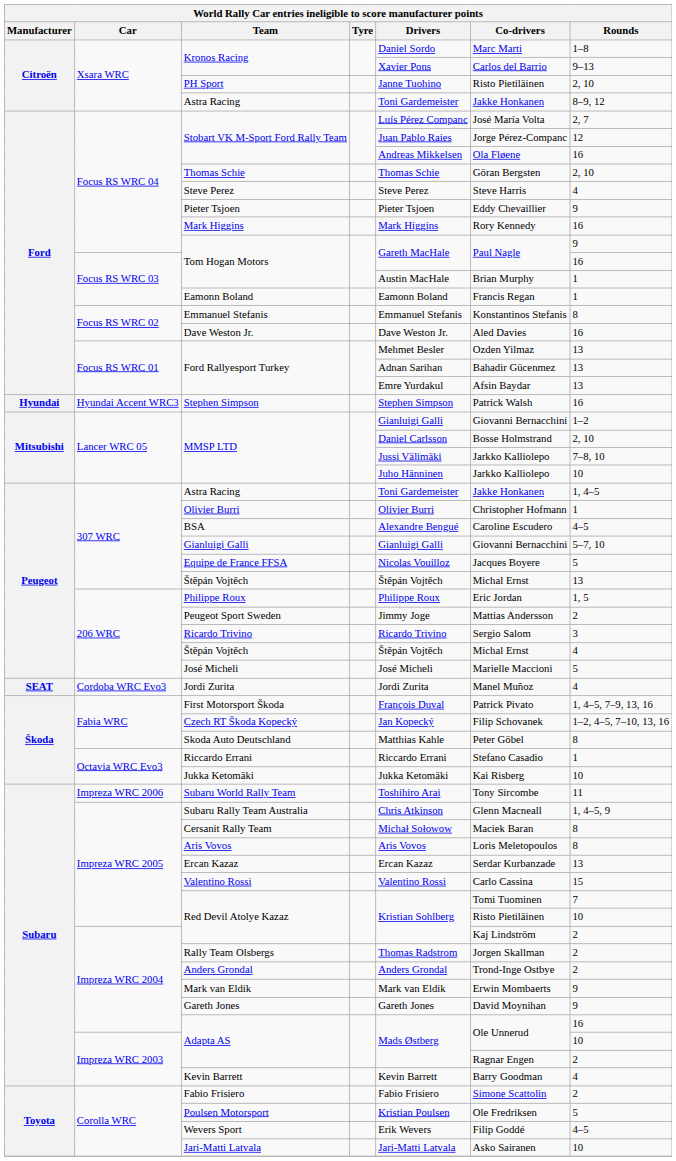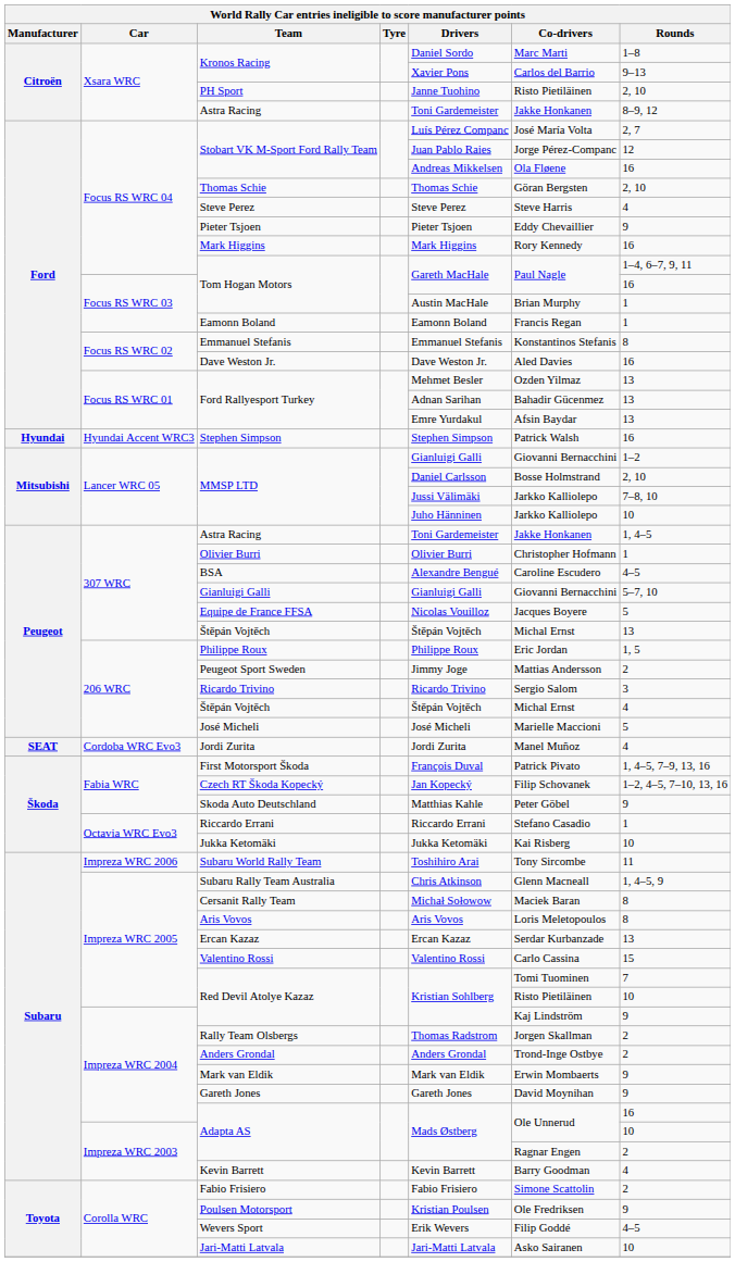Focus RS WRC 04 / Tom Hogan Motors | Rounds: 9 -> 1–4, 6–7, 9, 11
Skoda Auto Deutschland | Rounds: 8 -> 9
Impreza WRC 2004 / Red Devil Atolye Kazaz | Rounds: 2 -> 9
Poulsen Motorsport | Rounds: 5 -> 9
